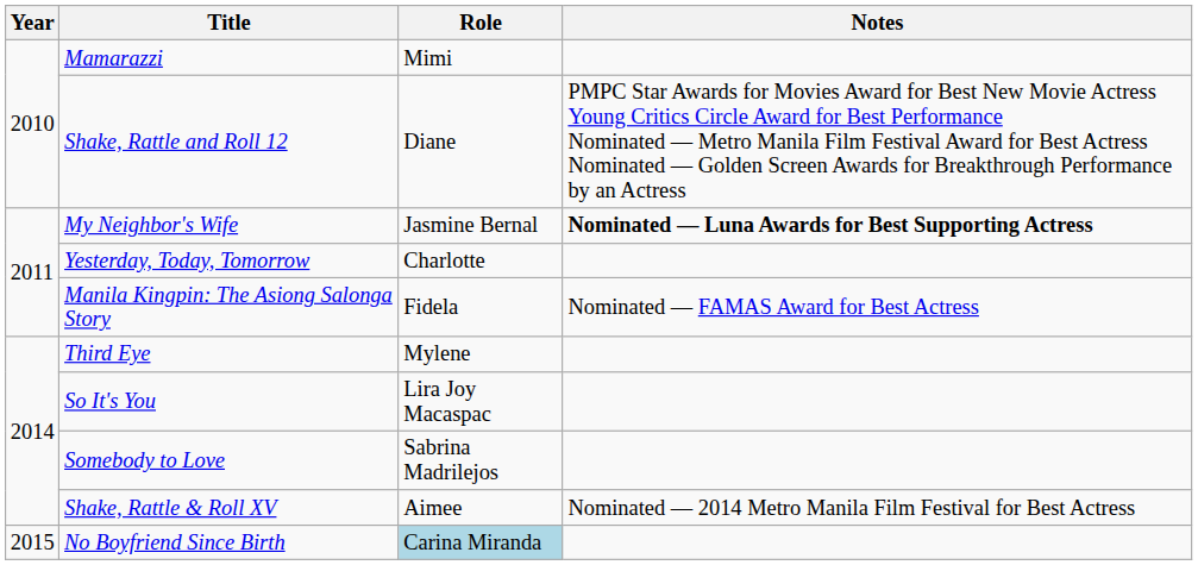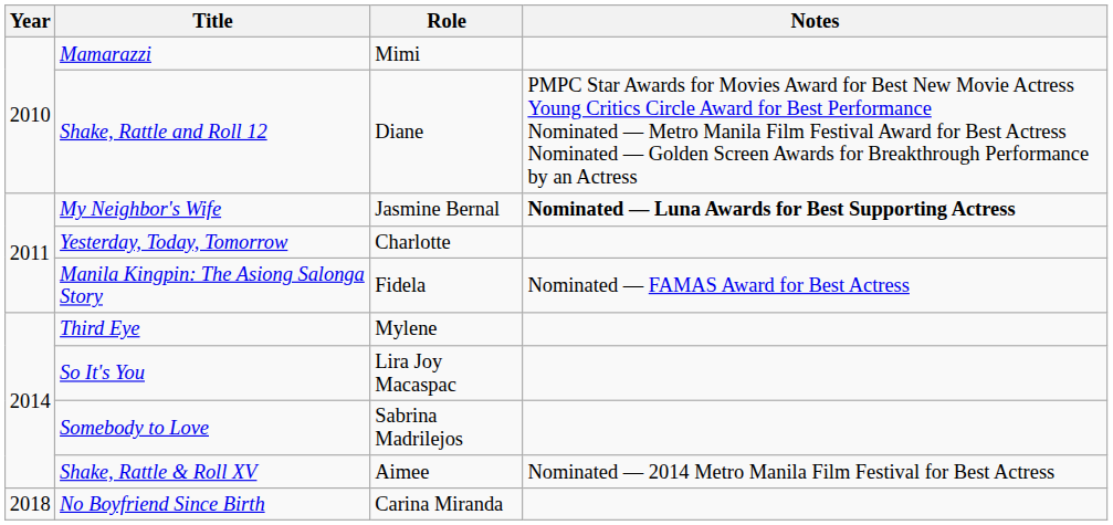No Boyfriend Since Birth | Year: 2015 -> 2018
No Boyfriend Since Birth | Role: lightblue background -> no background
